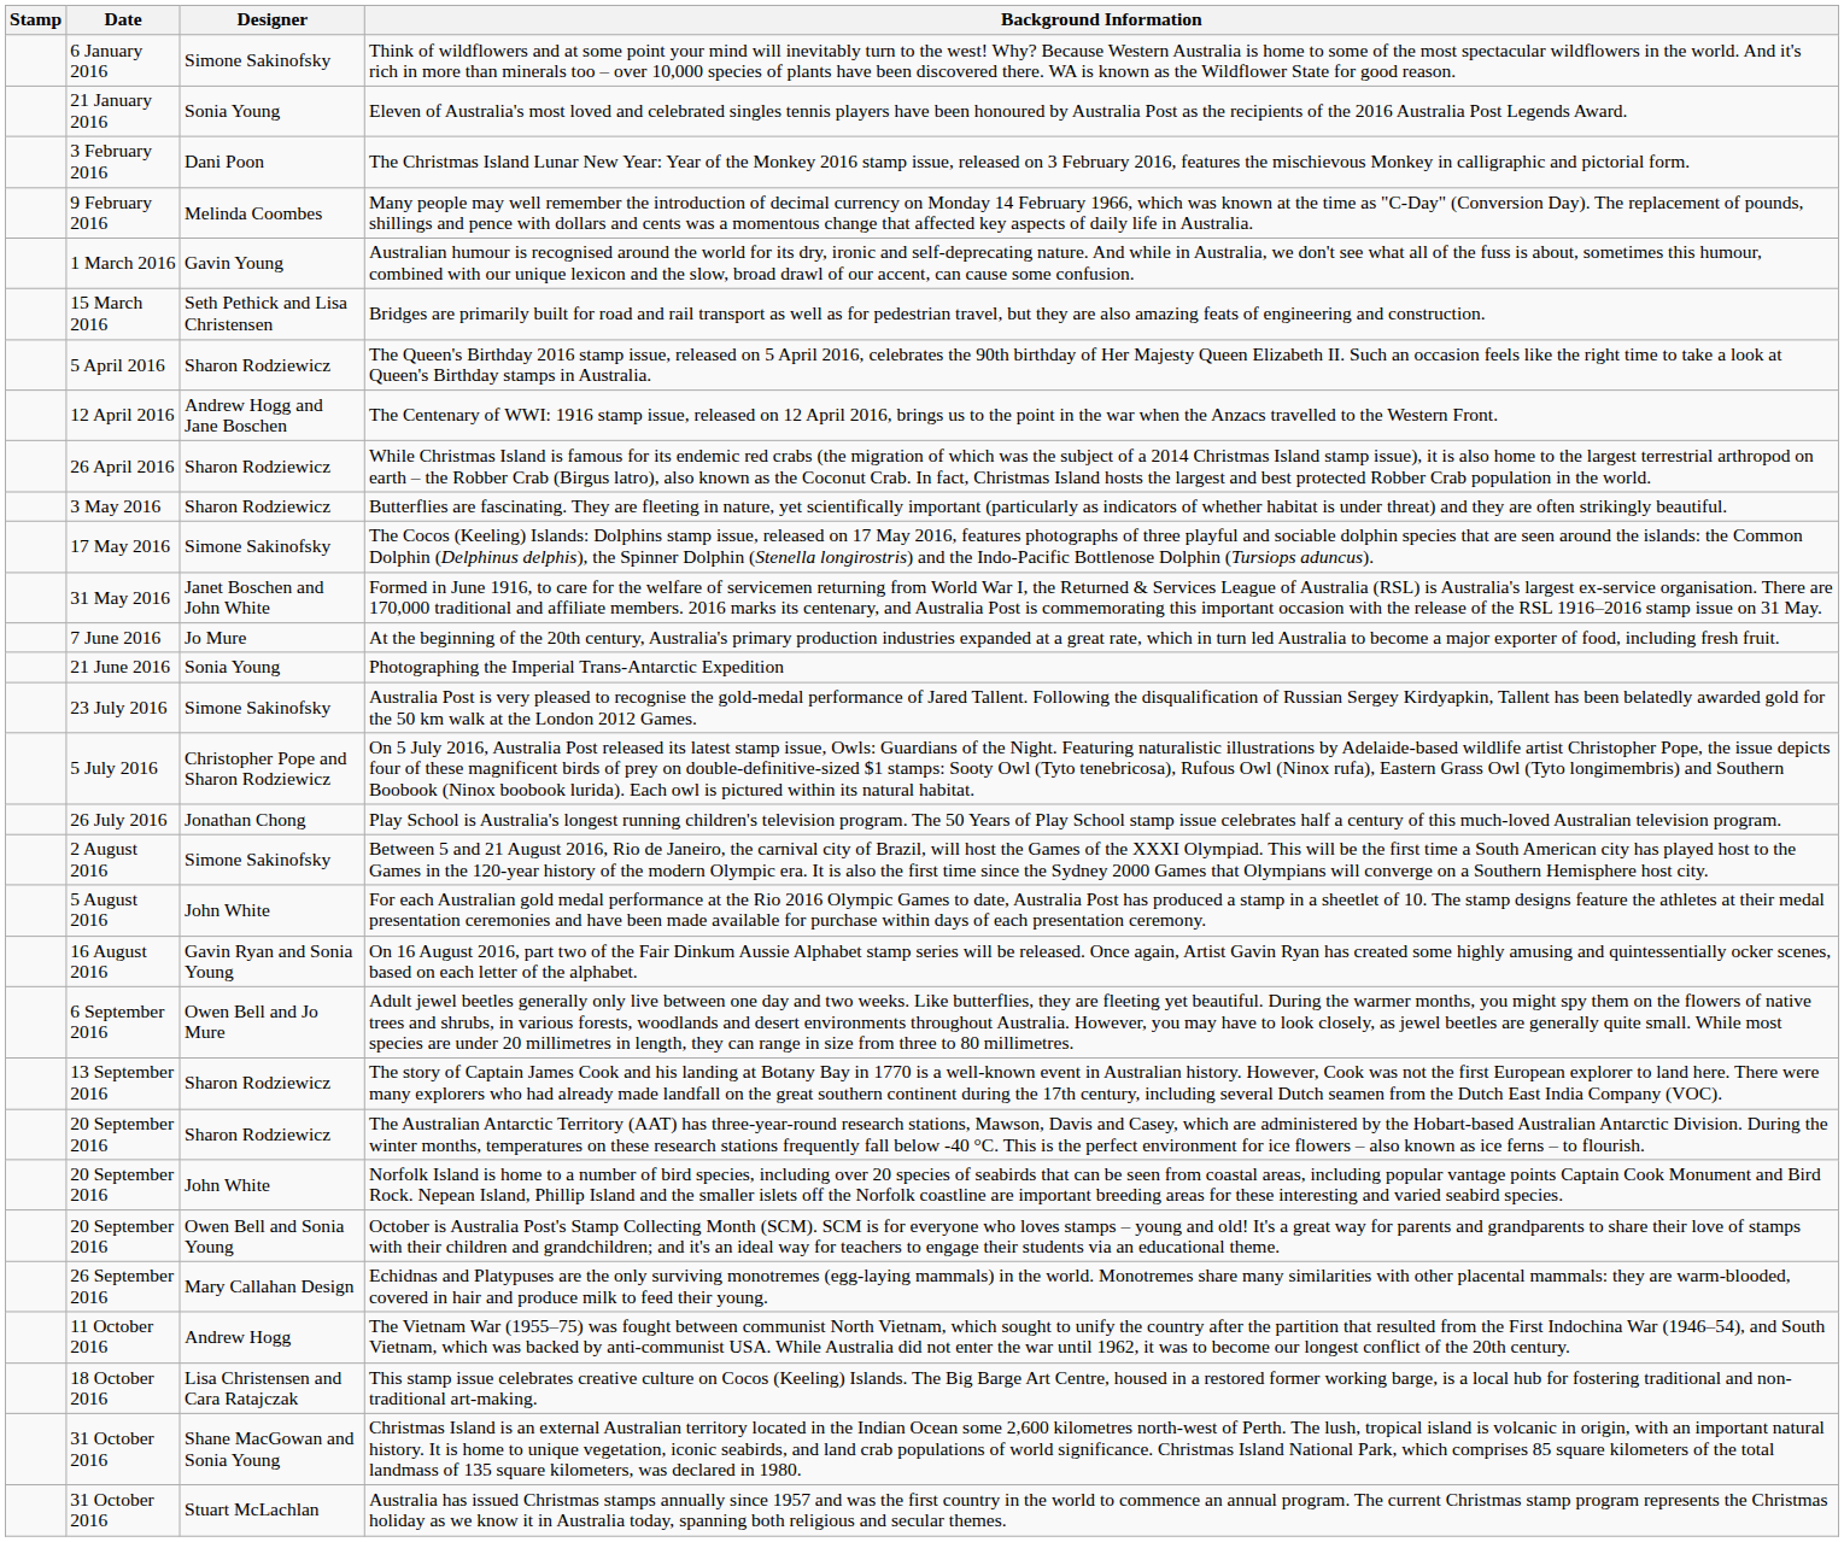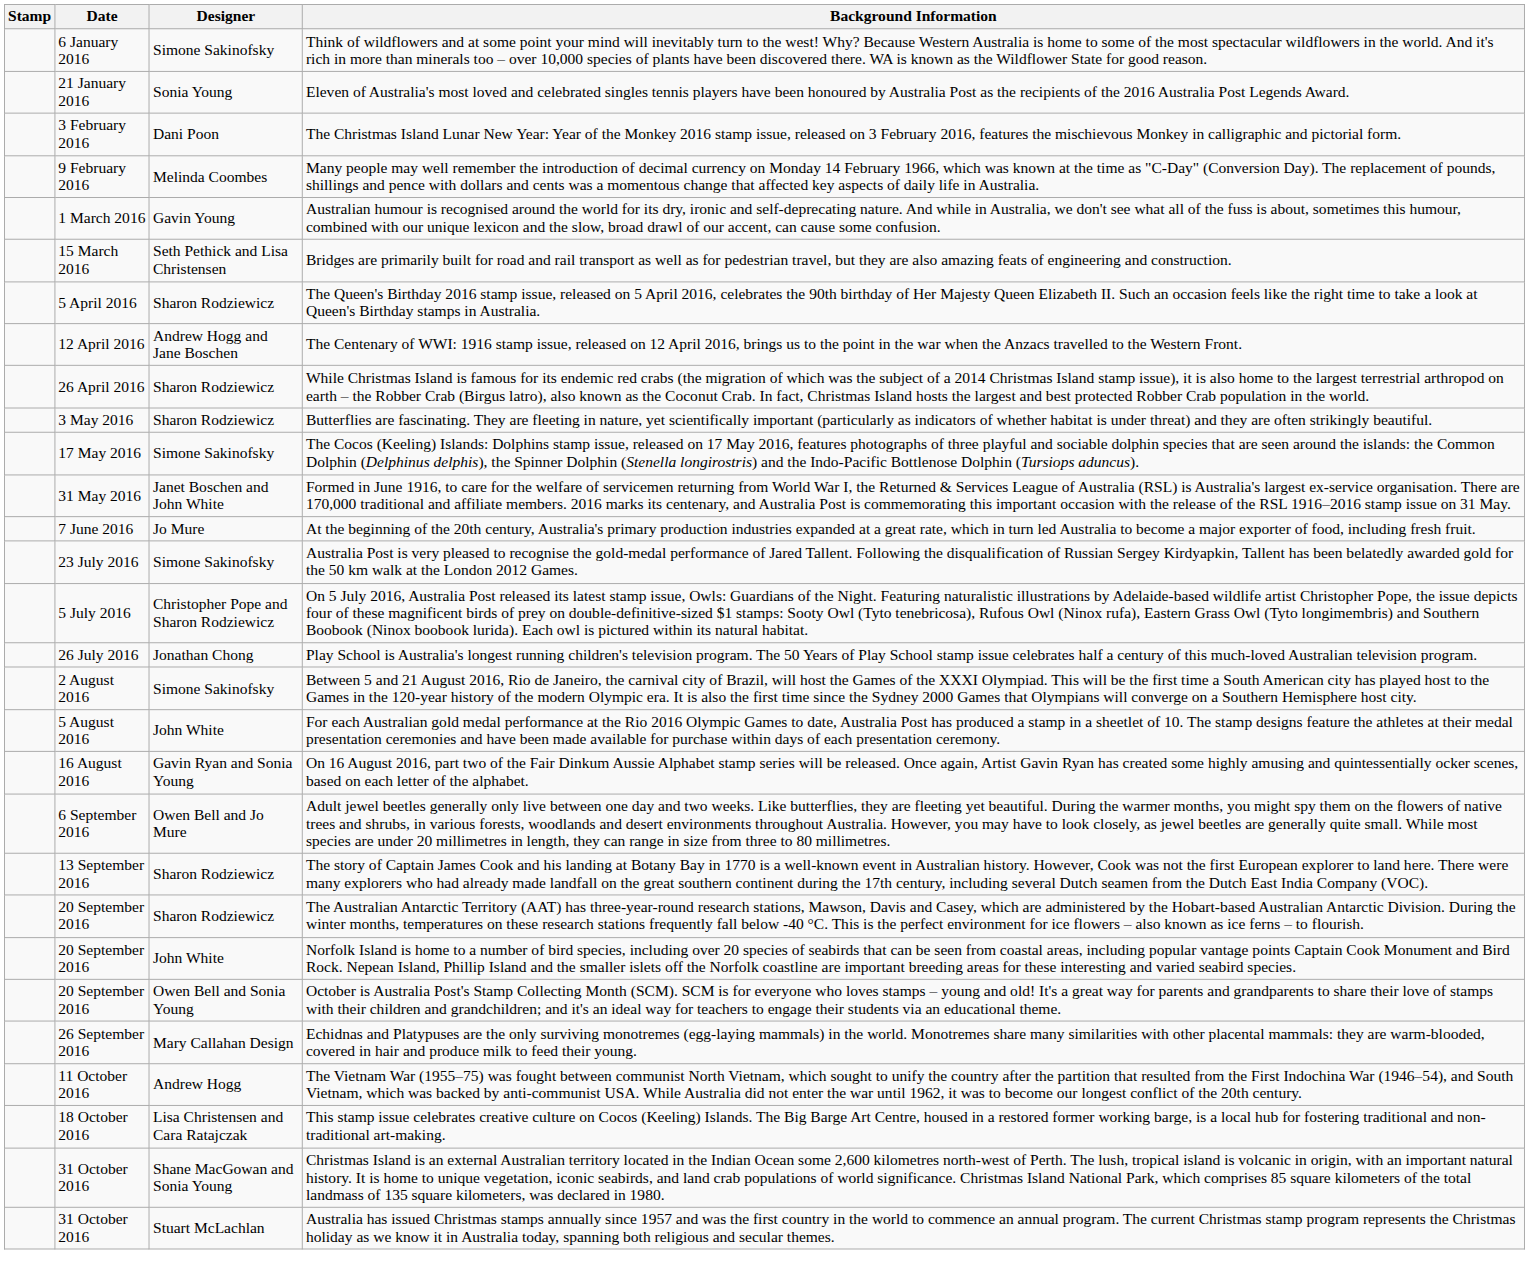- row: 21 June 2016 | Sonia Young | Photographing the Imperial Trans-Antarctic Expedition
